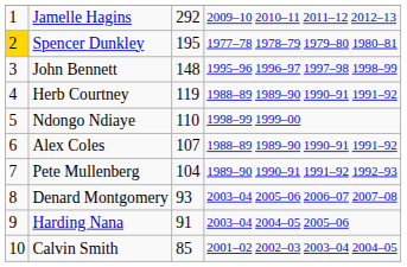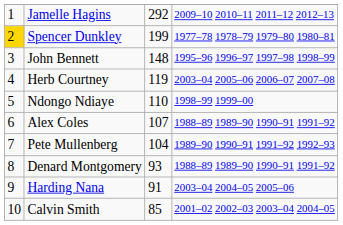Spencer Dunkley | column 3: 195 -> 199
Herb Courtney | column 4: 1988–89 1989–90 1990–91 1991–92 -> 2003–04 2005–06 2006–07 2007–08
Denard Montgomery | column 4: 2003–04 2005–06 2006–07 2007–08 -> 1988–89 1989–90 1990–91 1991–92
